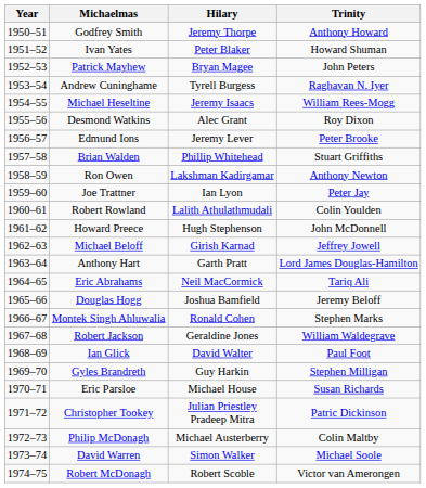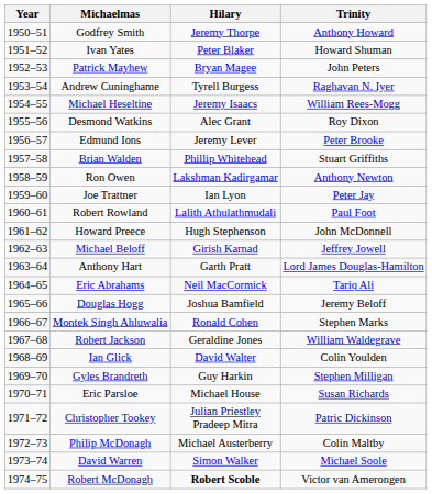Robert Rowland | Trinity: Colin Youlden -> Paul Foot
Ian Glick | Trinity: Paul Foot -> Colin Youlden
Robert McDonagh | Hilary: normal -> bold
